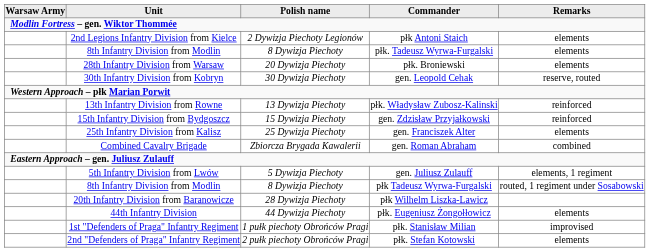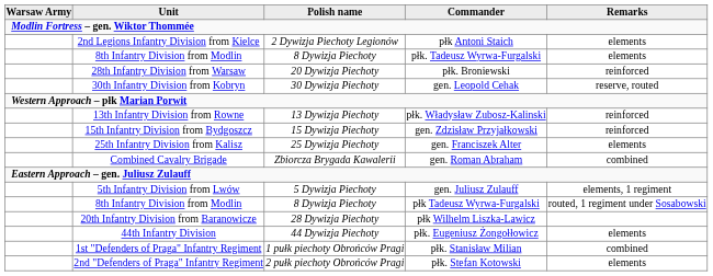płk. Broniewski | Remarks: elements -> reinforced
płk. Stanisław Milian | Remarks: improvised -> combined
